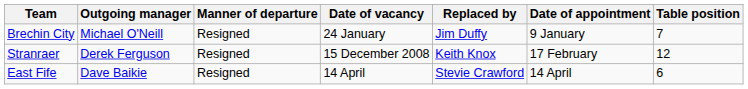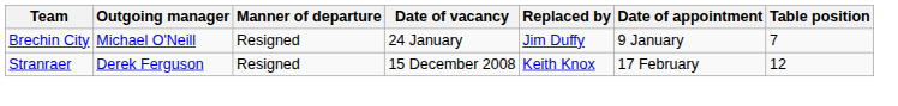- row: East Fife | Dave Baikie | Resigned | 14 April | Stevie Crawford | 14 April | 6
